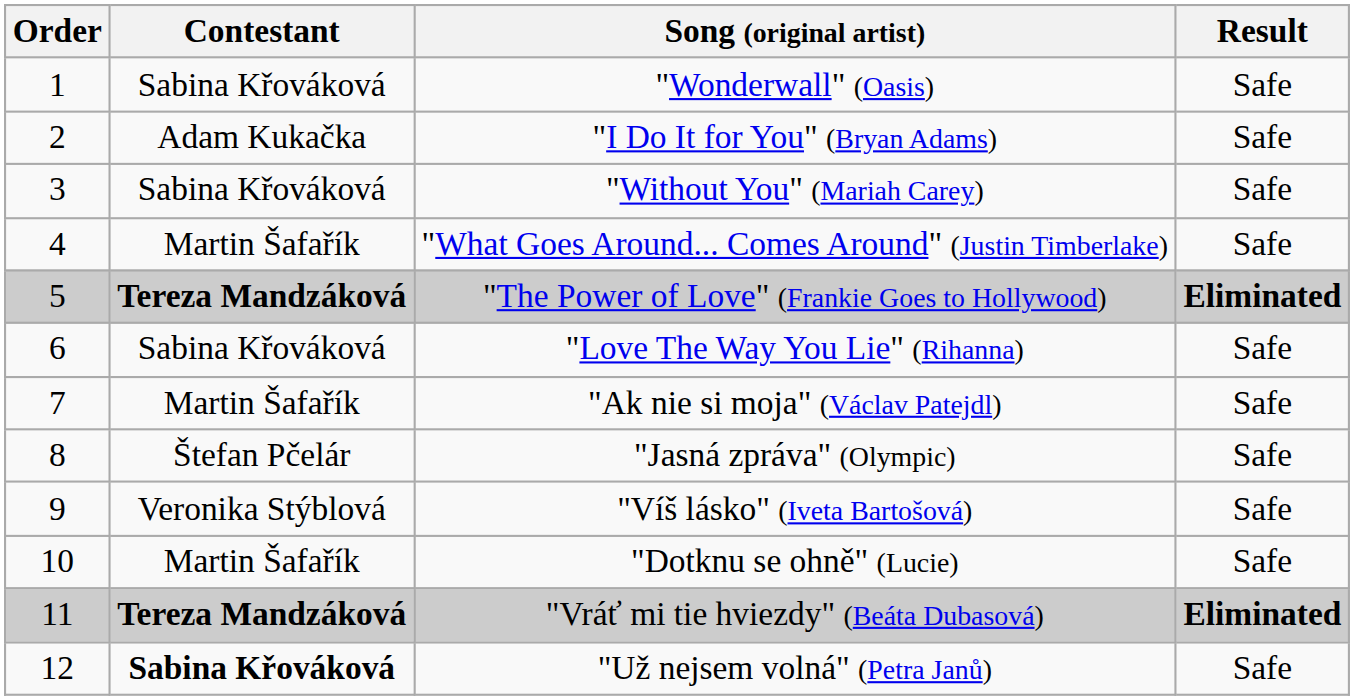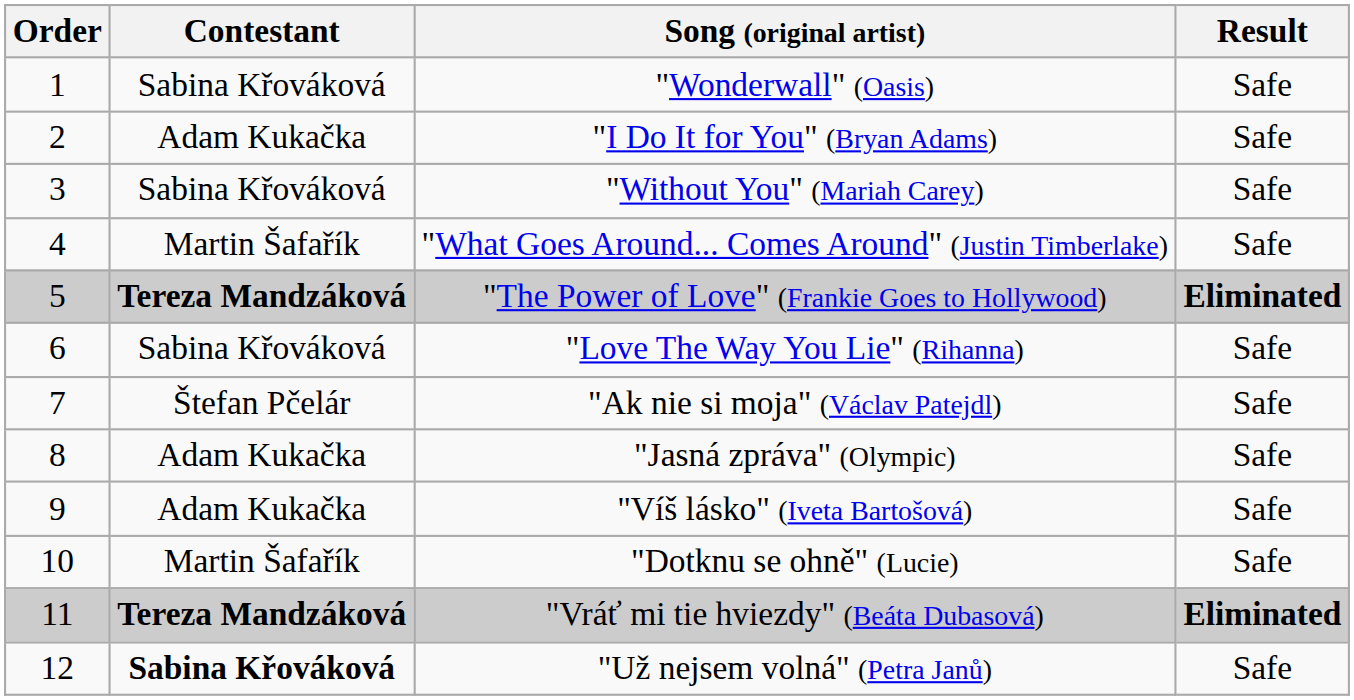"Ak nie si moja" (Václav Patejdl) | Contestant: Martin Šafařík -> Štefan Pčelár
"Jasná zpráva" (Olympic) | Contestant: Štefan Pčelár -> Adam Kukačka
"Víš lásko" (Iveta Bartošová) | Contestant: Veronika Stýblová -> Adam Kukačka
